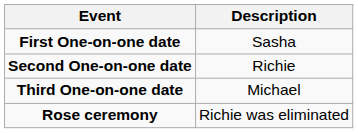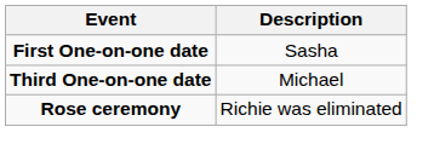- row: Second One-on-one date | Richie
